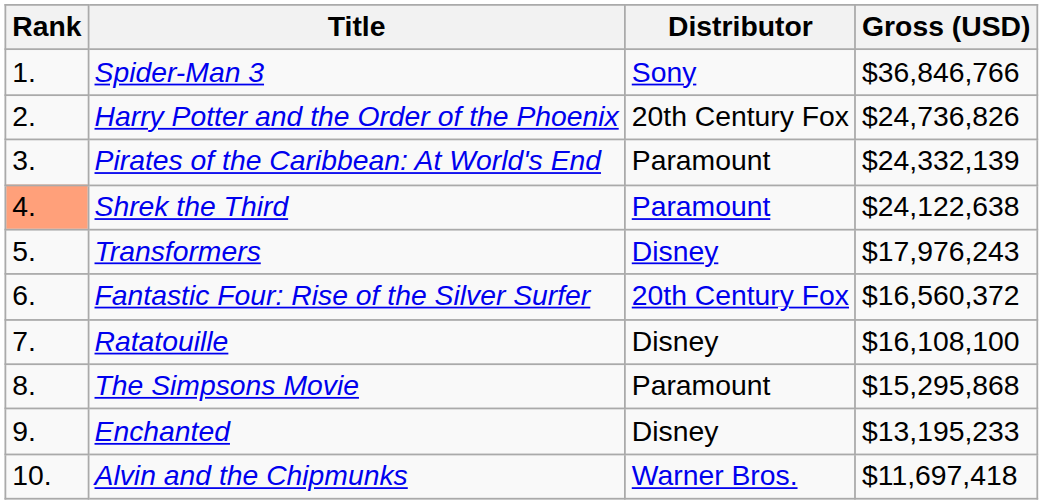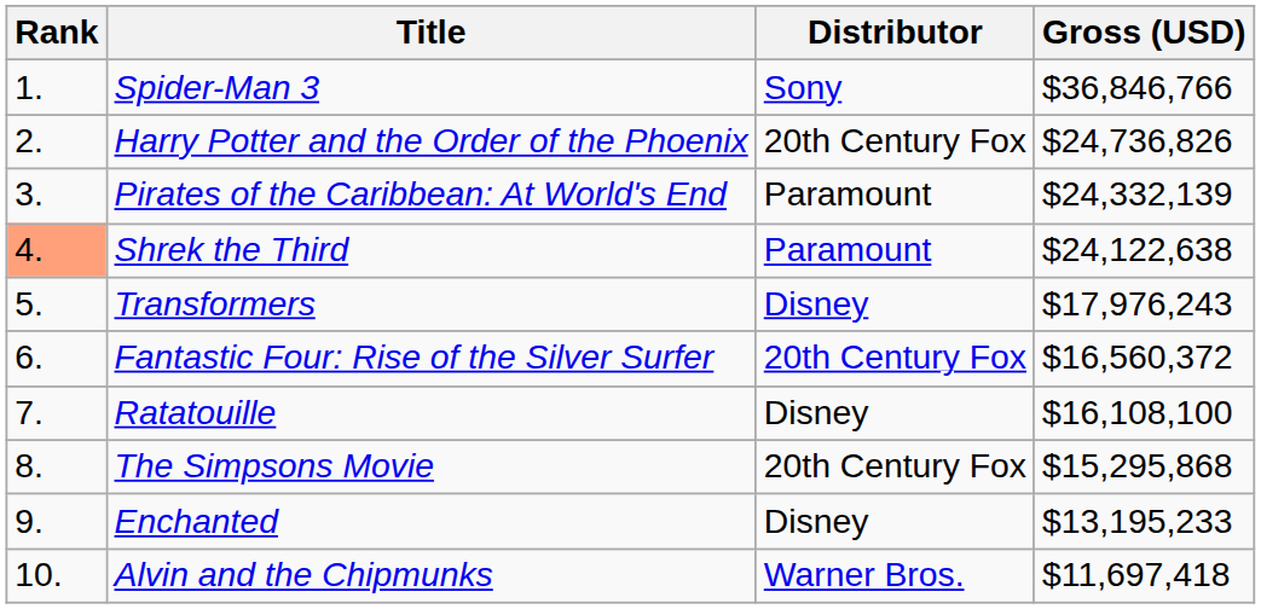The Simpsons Movie | Distributor: Paramount -> 20th Century Fox
